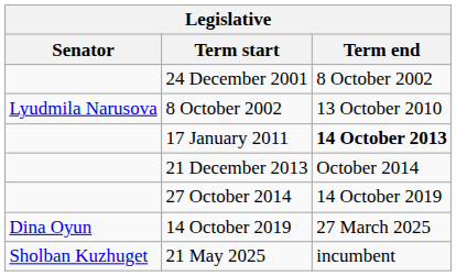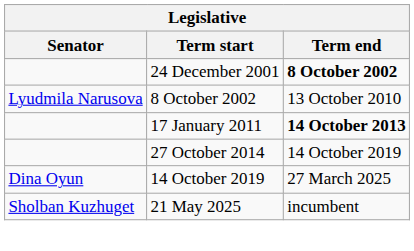24 December 2001 | Term end: normal -> bold
- row: 21 December 2013 | October 2014
